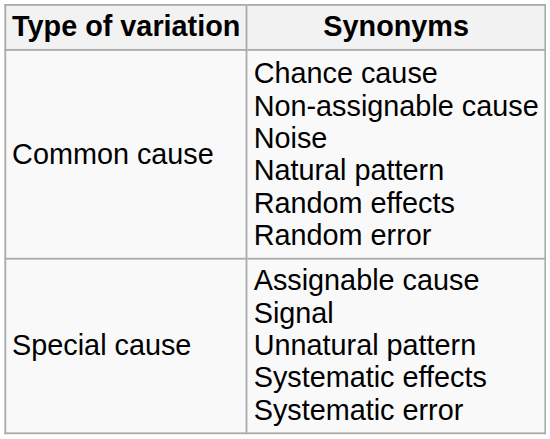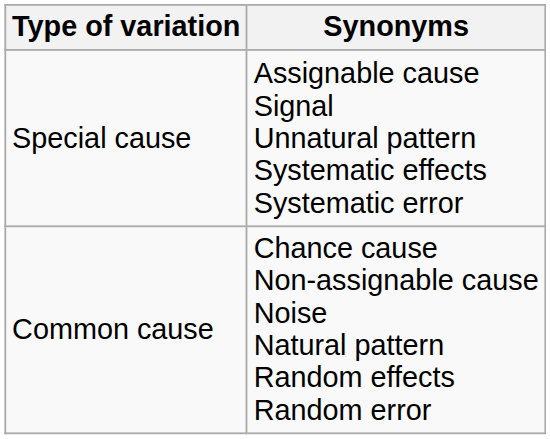rows swapped: Common cause <-> Special cause
